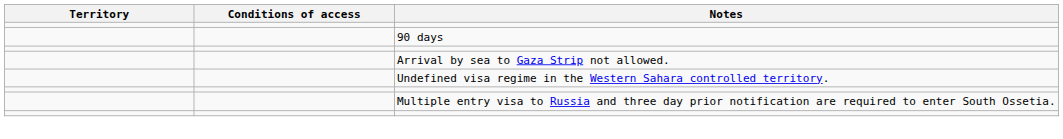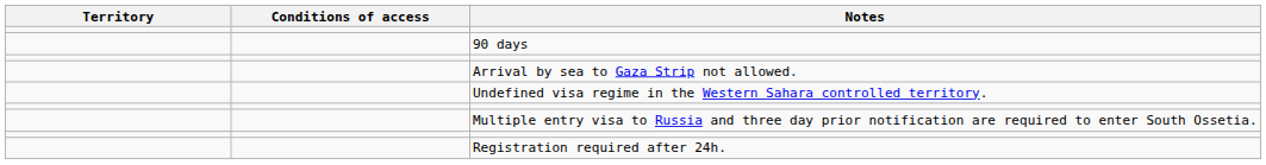+ row: Registration required after 24h.
